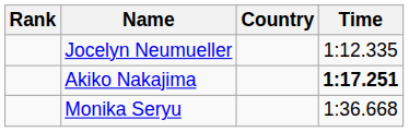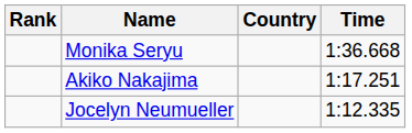rows swapped: Jocelyn Neumueller <-> Monika Seryu
Akiko Nakajima | Time: bold -> normal
